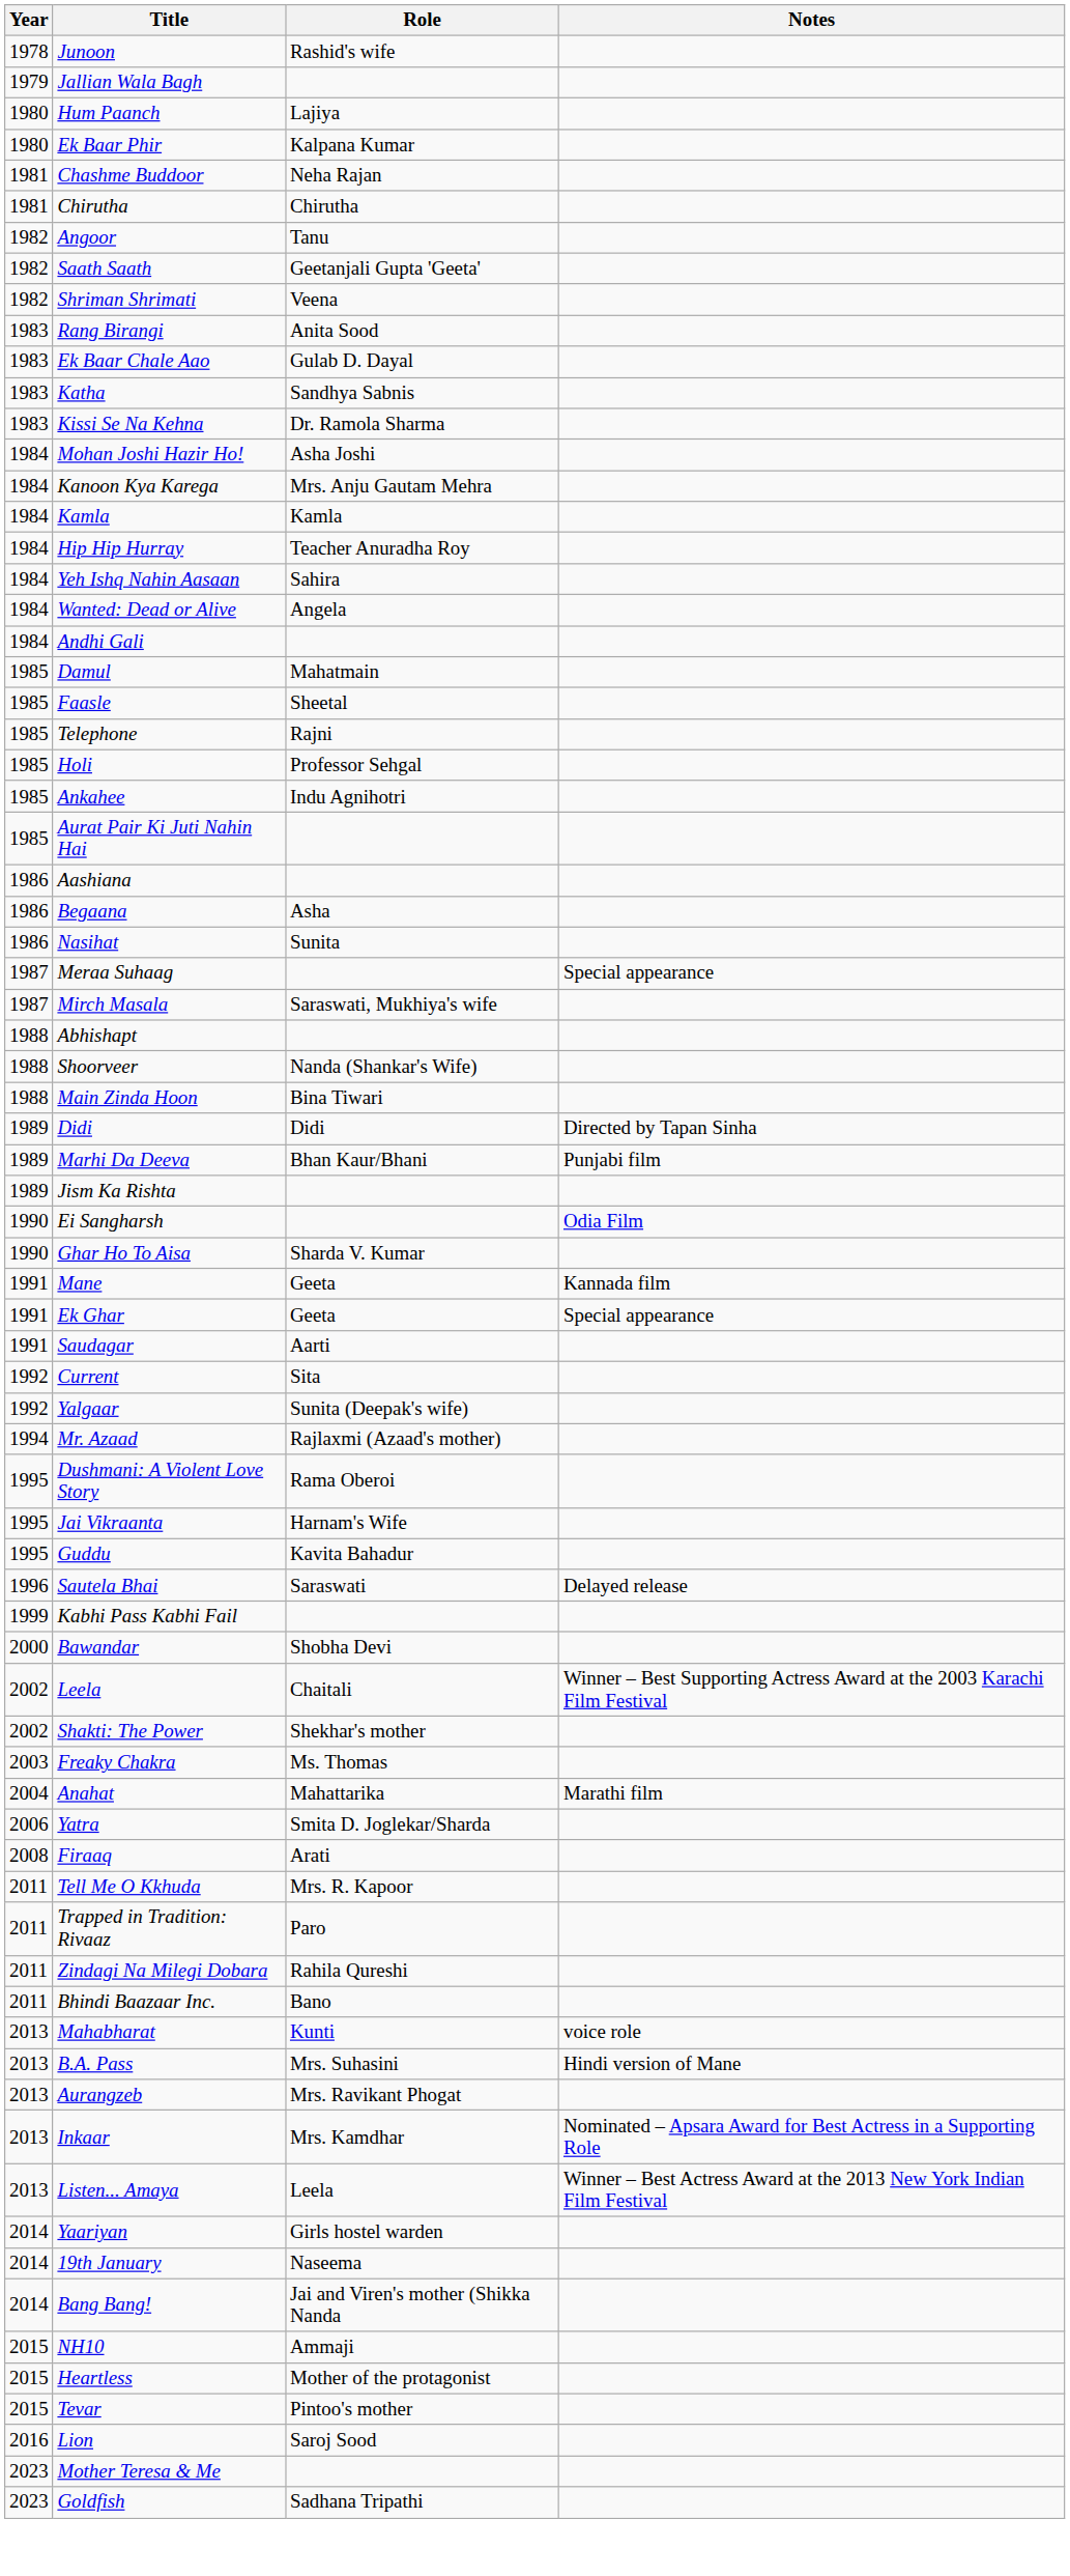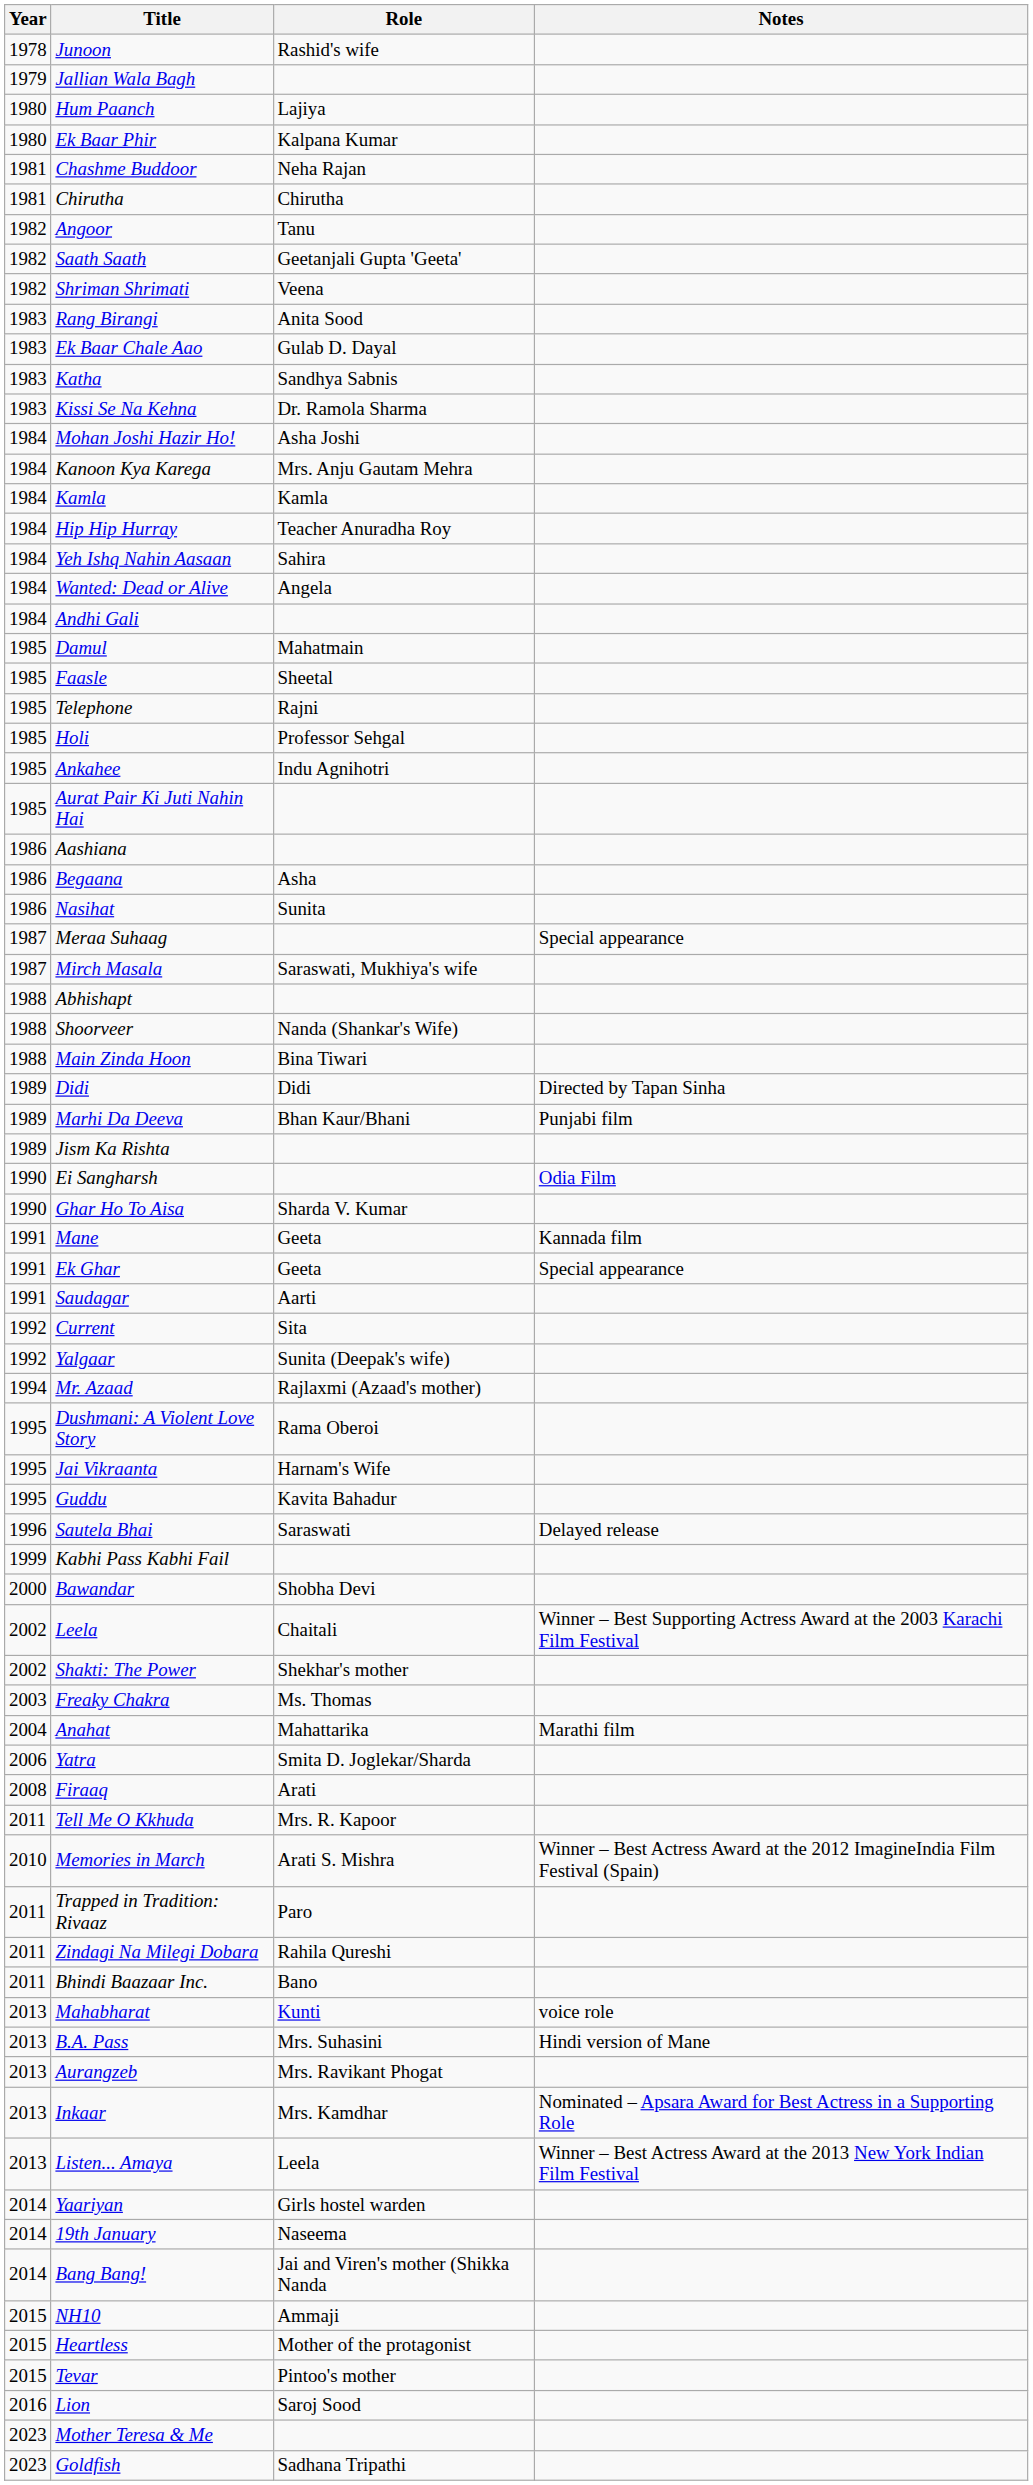+ row: 2010 | Memories in March | Arati S. Mishra | Winner – Best Actress Award at the 2012 ImagineIndia Film Festival (Spain)
